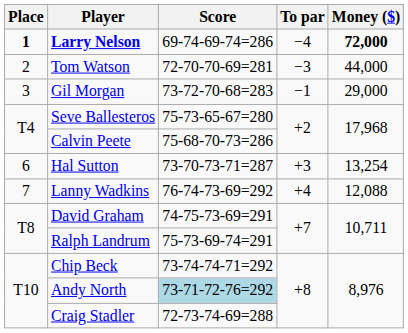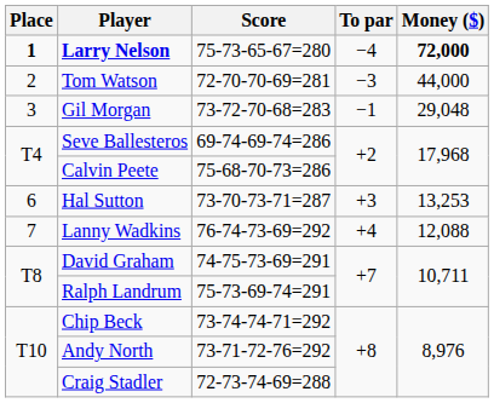Larry Nelson | Score: 69-74-69-74=286 -> 75-73-65-67=280
Gil Morgan | Money ($): 29,000 -> 29,048
Seve Ballesteros | Score: 75-73-65-67=280 -> 69-74-69-74=286
Hal Sutton | Money ($): 13,254 -> 13,253
Andy North | Score: lightblue background -> no background
